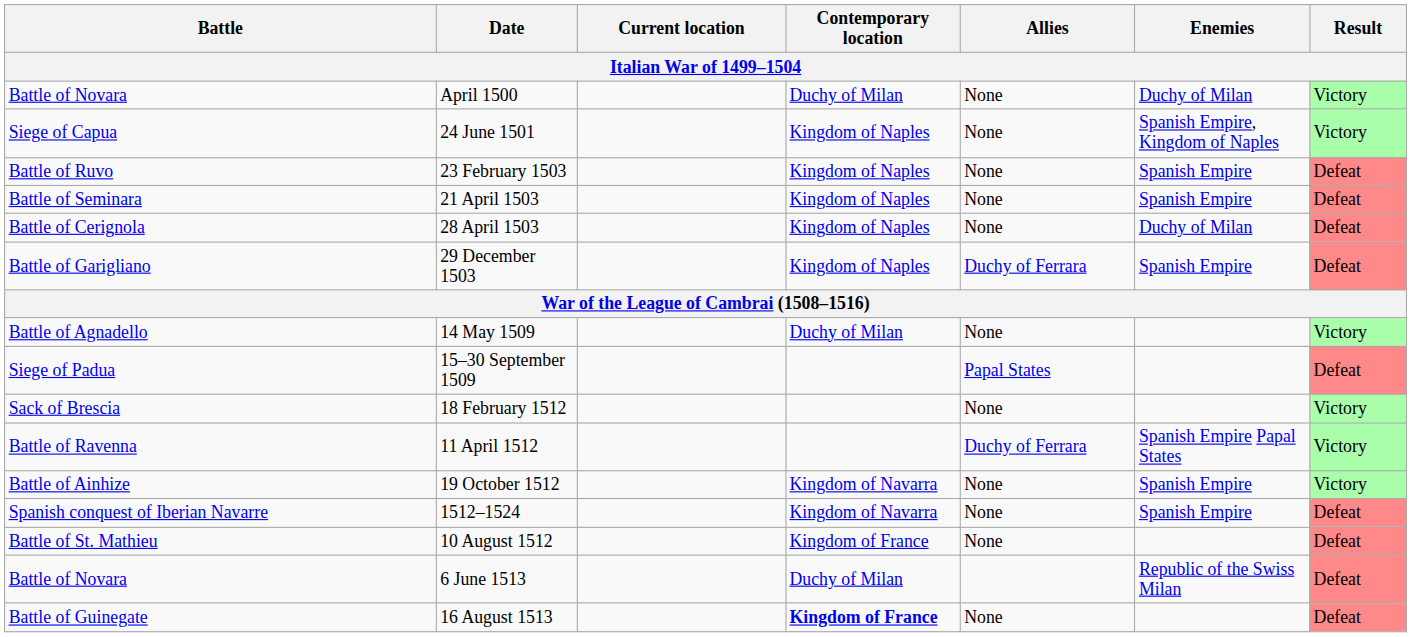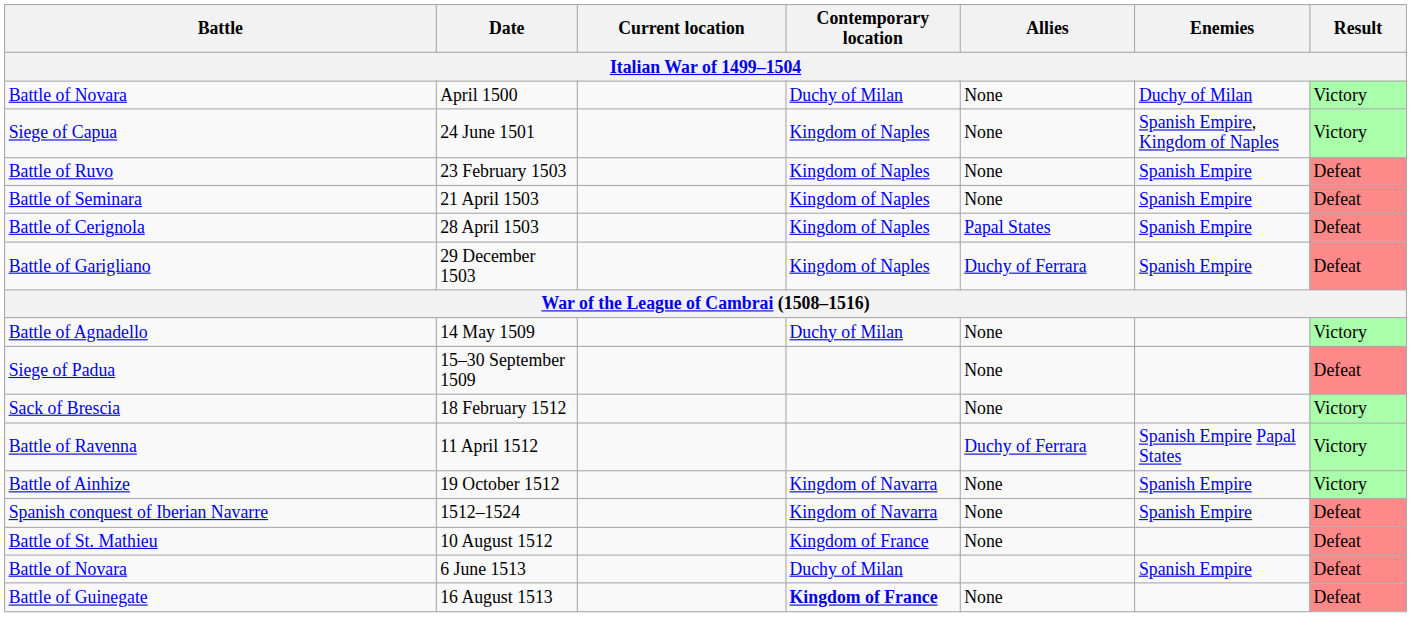28 April 1503 | Allies: None -> Papal States
28 April 1503 | Enemies: Duchy of Milan -> Spanish Empire
15–30 September 1509 | Allies: Papal States -> None
6 June 1513 | Enemies: Republic of the Swiss Milan -> Spanish Empire
